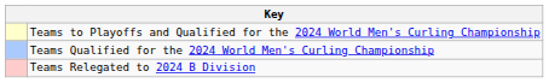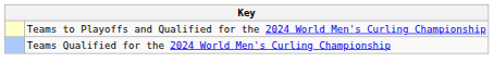- row: Teams Relegated to 2024 B Division
